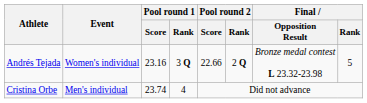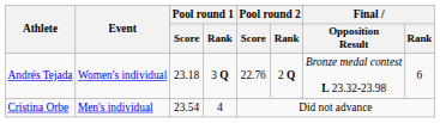Andrés Tejada | Pool round 1 / Score: 23.16 -> 23.18
Andrés Tejada | Pool round 2 / Score: 22.66 -> 22.76
Andrés Tejada | Final / Rank: 5 -> 6
Cristina Orbe | Pool round 1 / Score: 23.74 -> 23.54
